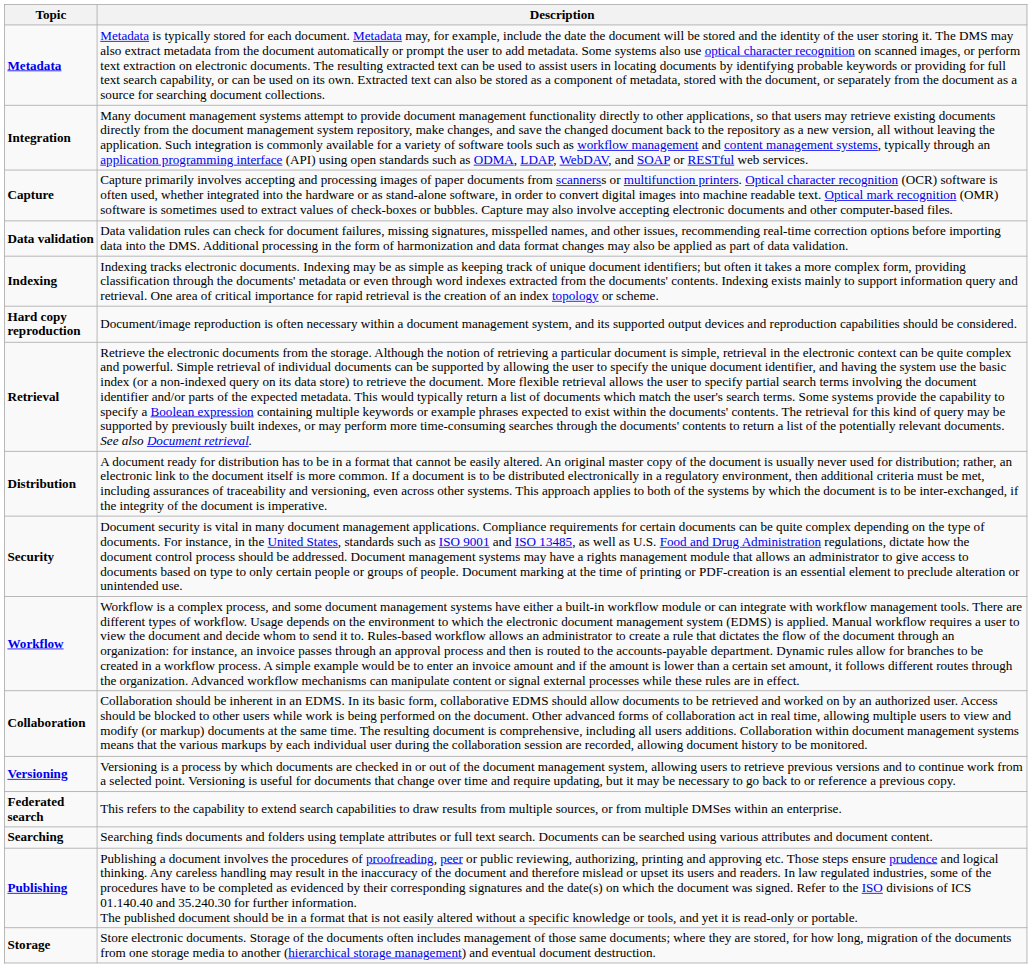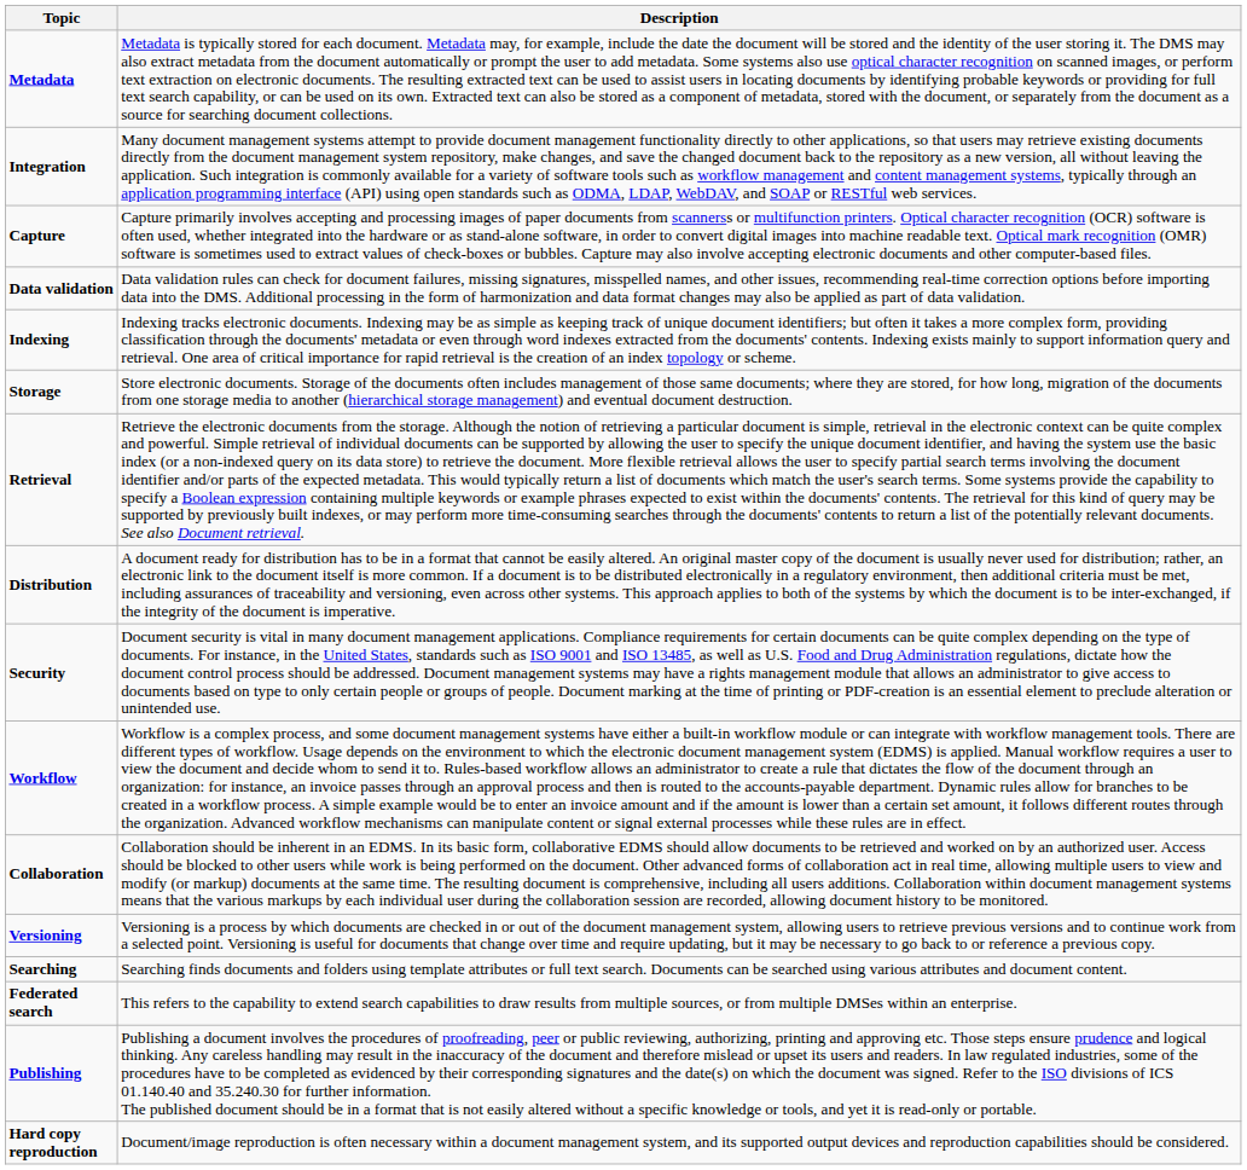rows swapped: Storage <-> Hard copy reproduction
rows swapped: Searching <-> Federated search
